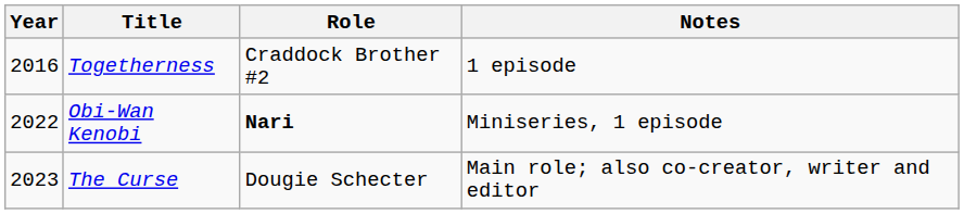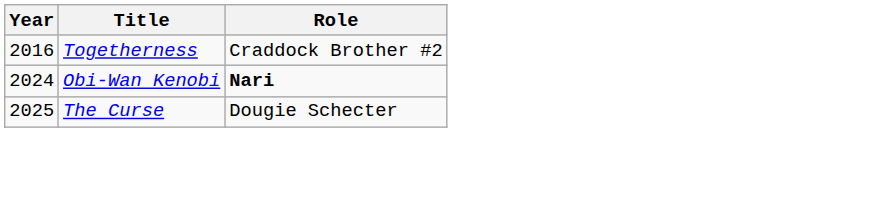- column: Notes | 1 episode | Miniseries, 1 episode | Main role; also co-creator, writer and editor
Obi-Wan Kenobi | Year: 2022 -> 2024
The Curse | Year: 2023 -> 2025
